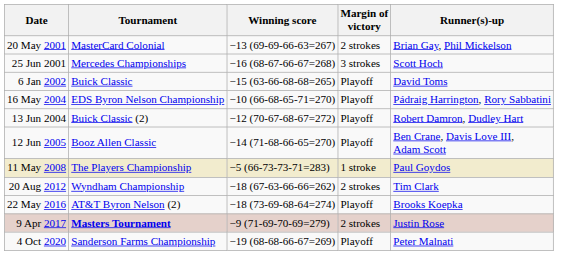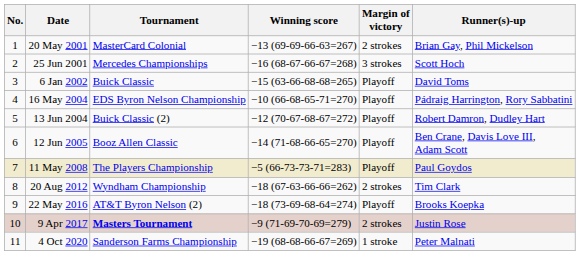+ column: No. | 1 | 2 | 3 | 4 | 5 | 6 | 7 | 8 | 9 | 10 | 11
11 May 2008 | Margin of victory: 1 stroke -> Playoff
4 Oct 2020 | Margin of victory: Playoff -> 1 stroke
